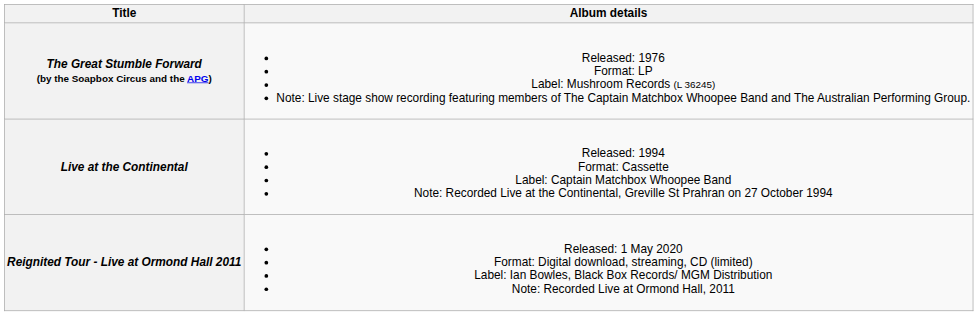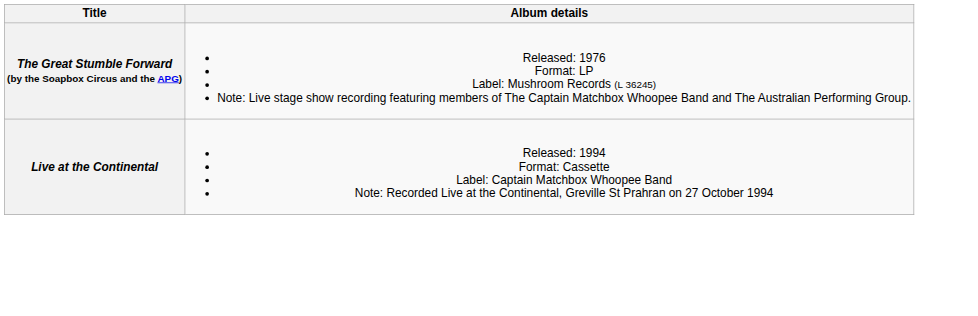- row: Reignited Tour - Live at Ormond Hall 2011 | Released: 1 May 2020 Format: Digital download, streaming, CD (limited) Label: Ian Bowles, Black Box Records/ MGM Distribution Note: Recorded Live at Ormond Hall, 2011
